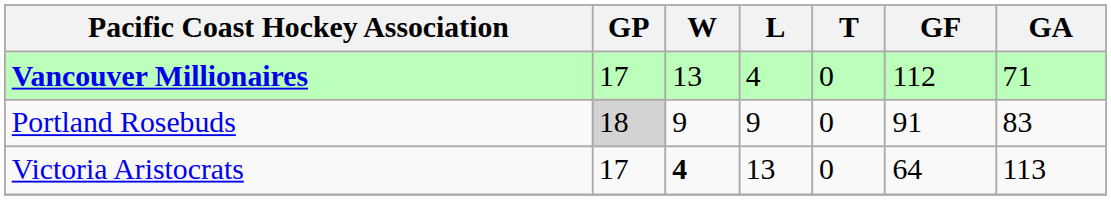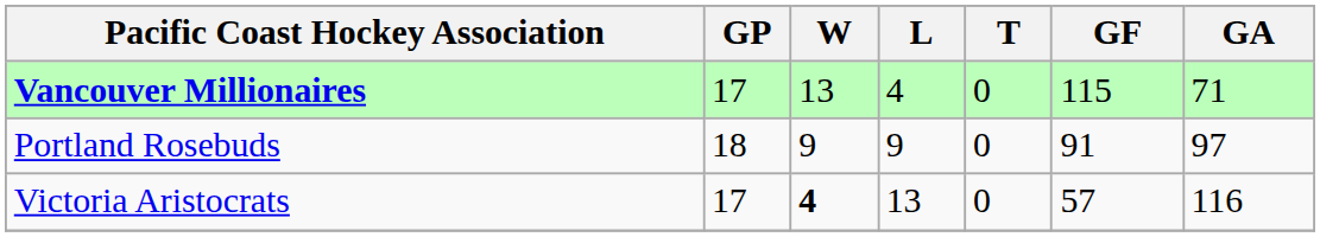Vancouver Millionaires | GF: 112 -> 115
Portland Rosebuds | GP: lightgrey background -> no background
Portland Rosebuds | GA: 83 -> 97
Victoria Aristocrats | GF: 64 -> 57
Victoria Aristocrats | GA: 113 -> 116
